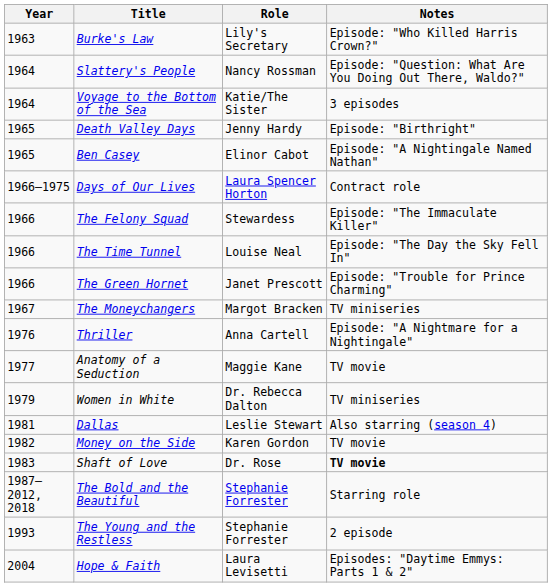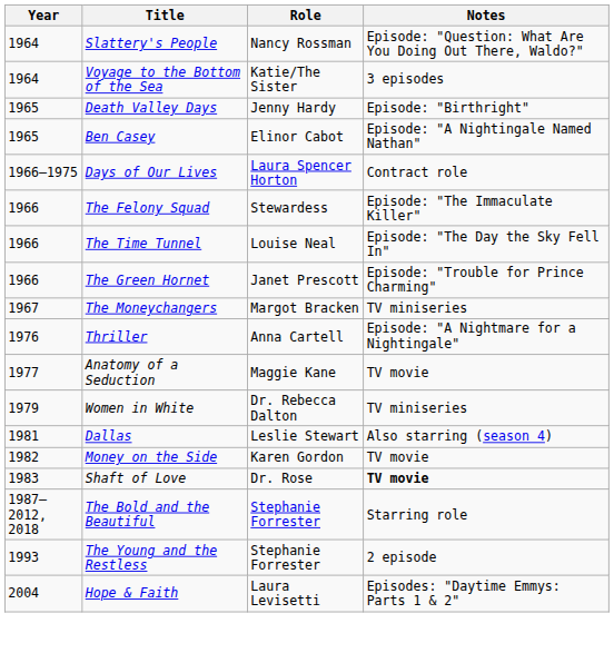- row: 1963 | Burke's Law | Lily's Secretary | Episode: "Who Killed Harris Crown?"
